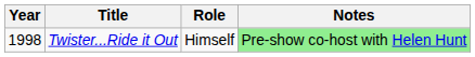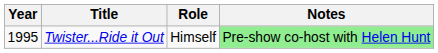Twister...Ride it Out | Year: 1998 -> 1995
